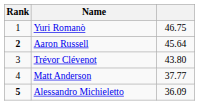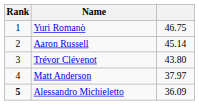Aaron Russell | Rank: bold -> normal
Aaron Russell | column 3: 45.64 -> 45.14
Matt Anderson | column 3: 37.77 -> 37.97
